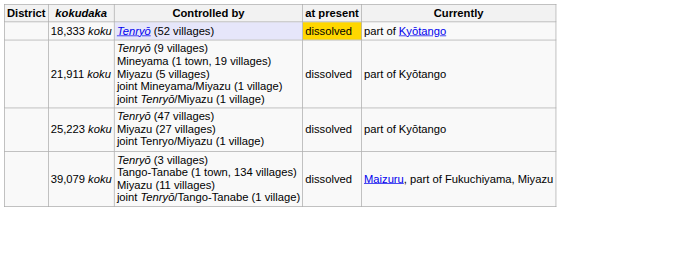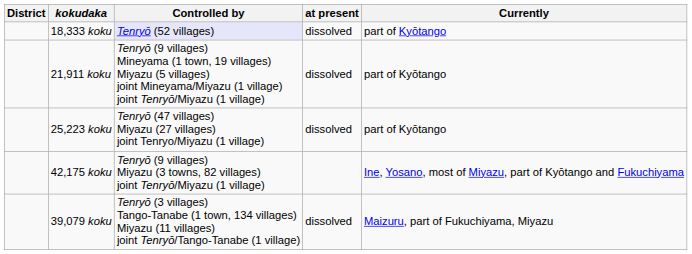18,333 koku | at present: gold background -> no background
+ row: 42,175 koku | Tenryō (9 villages) Miyazu (3 towns, 82 villages) joint Tenryō/Miyazu (1 village) | Ine, Yosano, most of Miyazu, part of Kyōtango and Fukuchiyama
